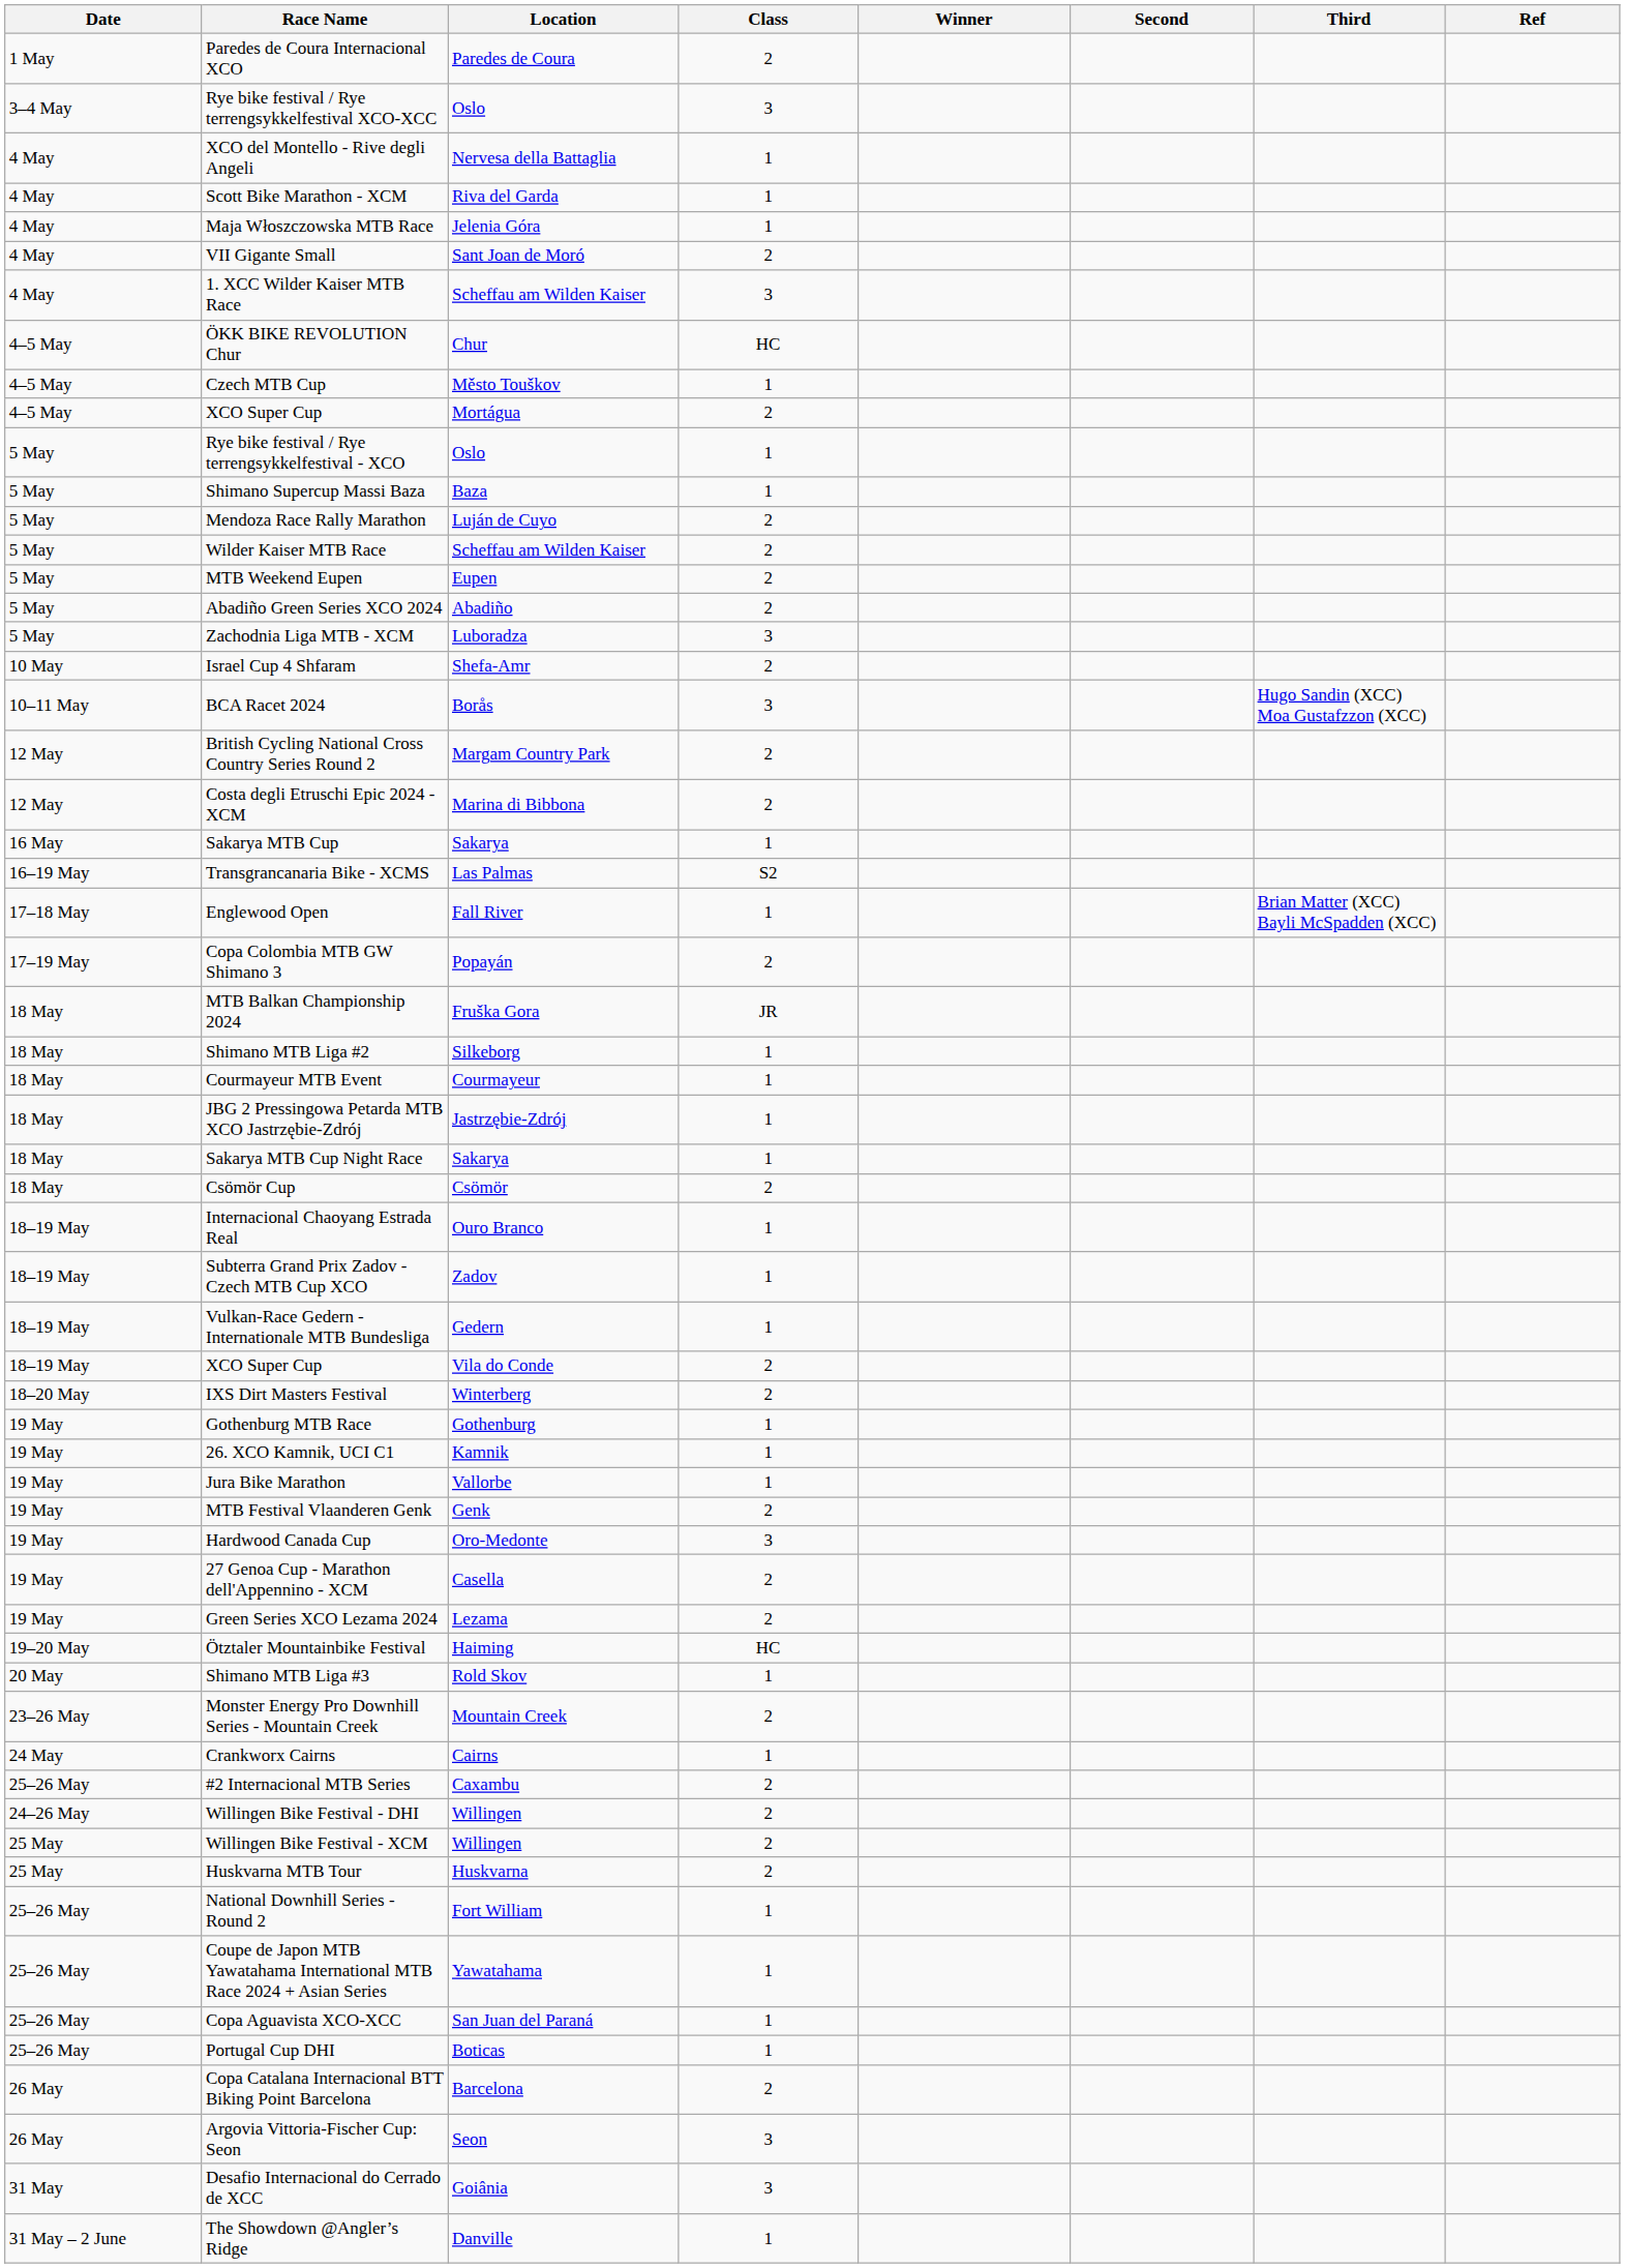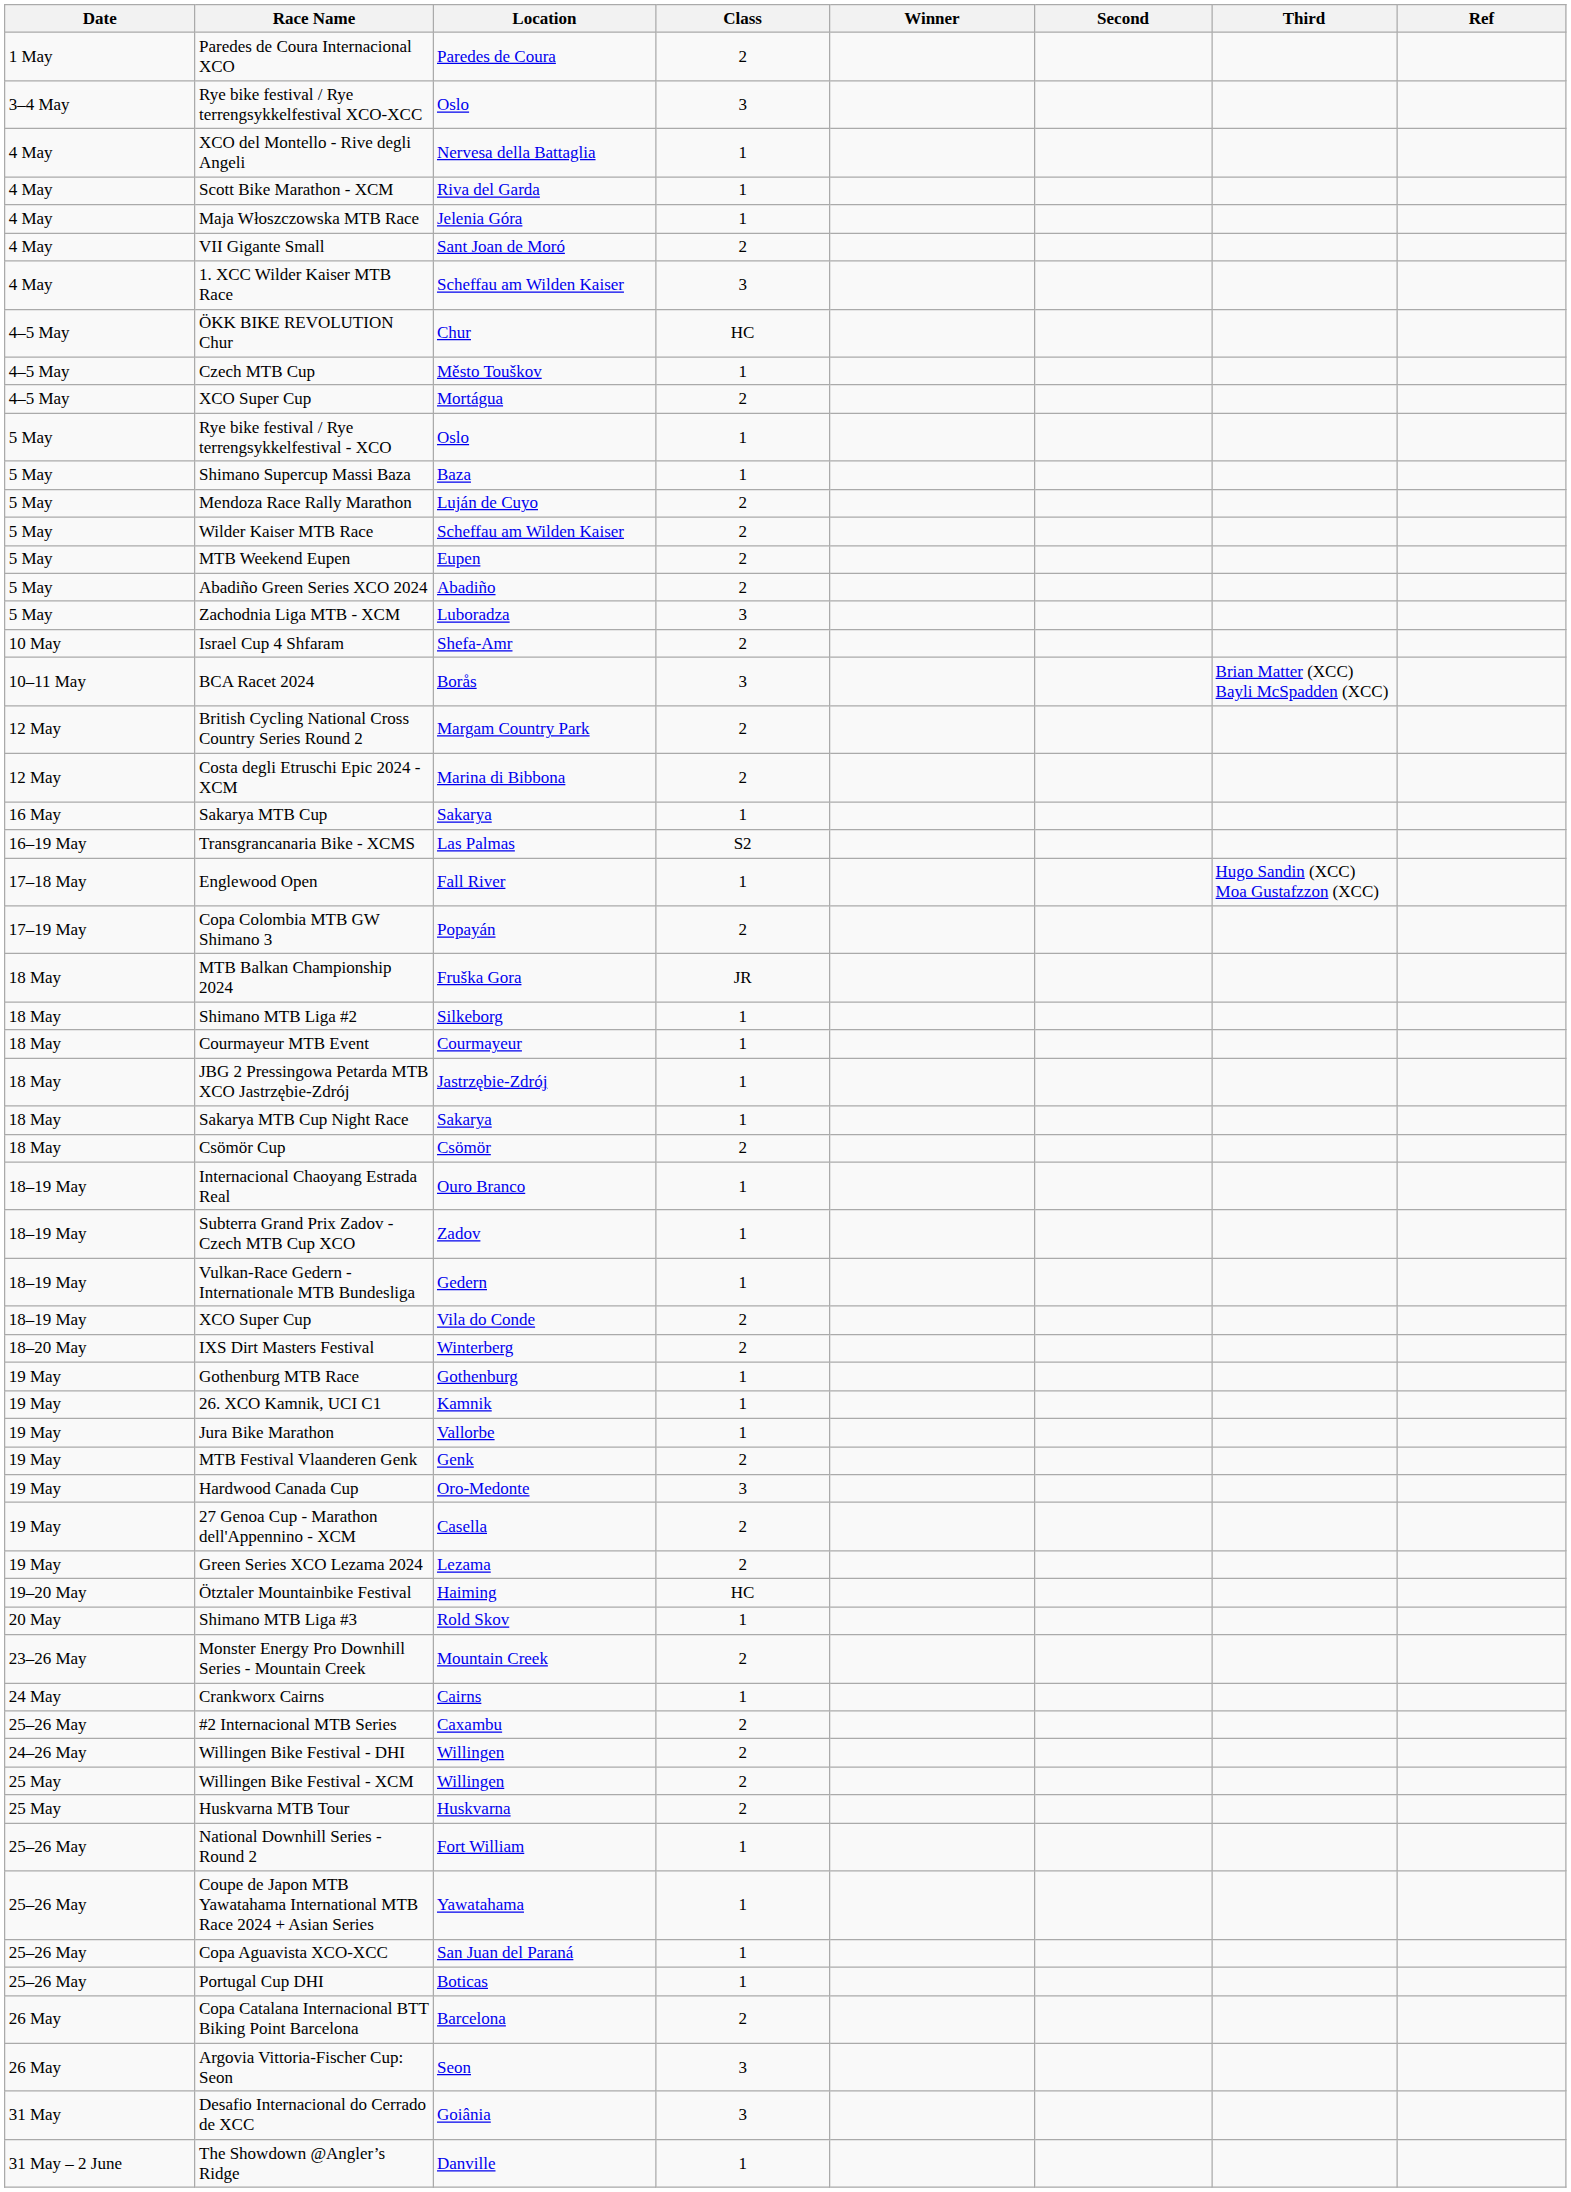BCA Racet 2024 | Third: Hugo Sandin (XCC) Moa Gustafzzon (XCC) -> Brian Matter (XCC) Bayli McSpadden (XCC)
Englewood Open | Third: Brian Matter (XCC) Bayli McSpadden (XCC) -> Hugo Sandin (XCC) Moa Gustafzzon (XCC)
